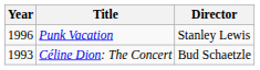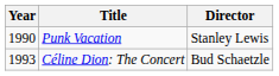Punk Vacation | Year: 1996 -> 1990
